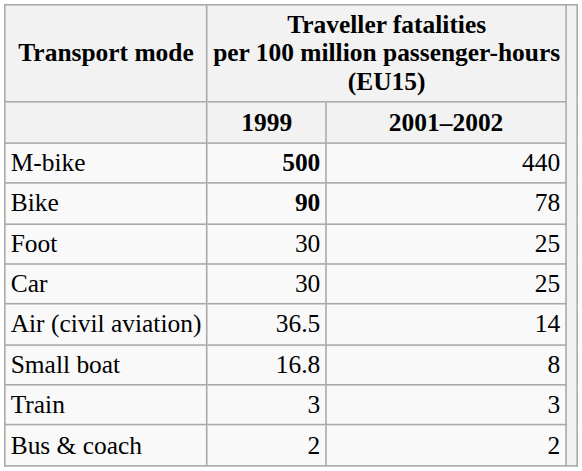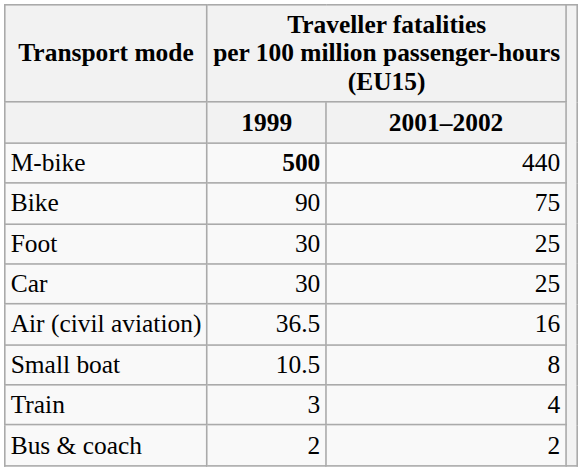Bike | column 2: bold -> normal
Bike | column 3: 78 -> 75
Air (civil aviation) | column 3: 14 -> 16
Small boat | column 2: 16.8 -> 10.5
Train | column 3: 3 -> 4
